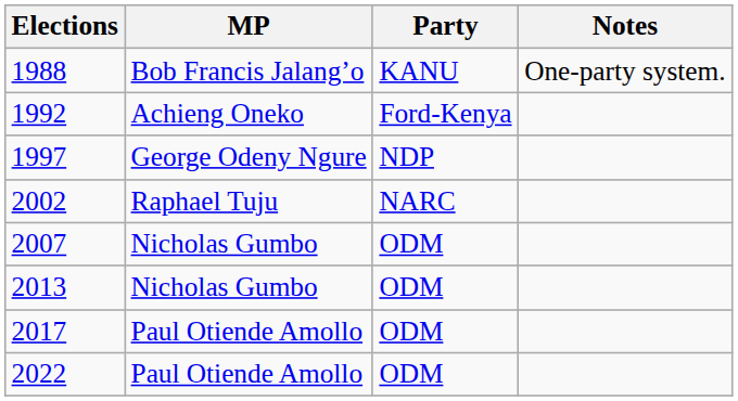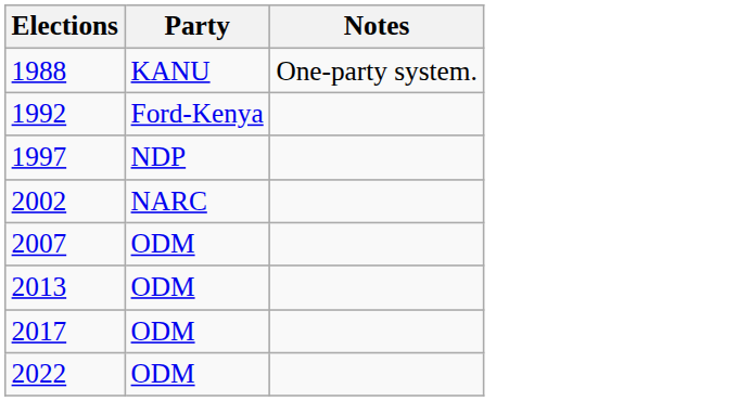- column: MP | Bob Francis Jalang’o | Achieng Oneko | George Odeny Ngure | Raphael Tuju | Nicholas Gumbo | Nicholas Gumbo | Paul Otiende Amollo | Paul Otiende Amollo
